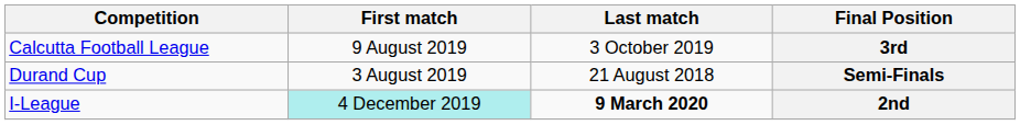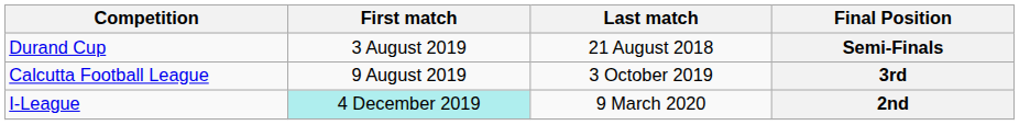rows swapped: 3rd <-> Semi-Finals
2nd | Last match: bold -> normal
